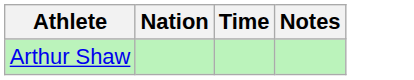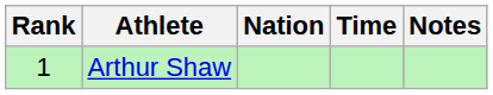+ column: Rank | 1
